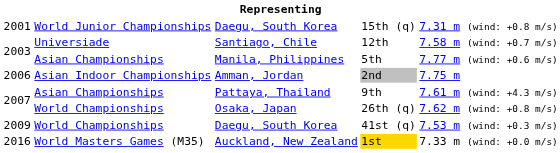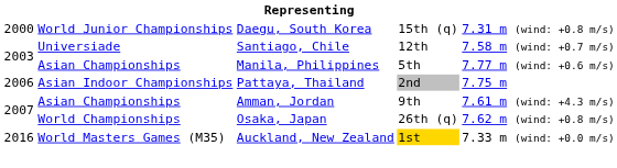15th (q) | column 1: 2001 -> 2000
2nd | column 3: Amman, Jordan -> Pattaya, Thailand
9th | column 3: Pattaya, Thailand -> Amman, Jordan
- row: 2009 | World Championships | Daegu, South Korea | 41st (q) | 7.53 m (wind: +0.3 m/s)
